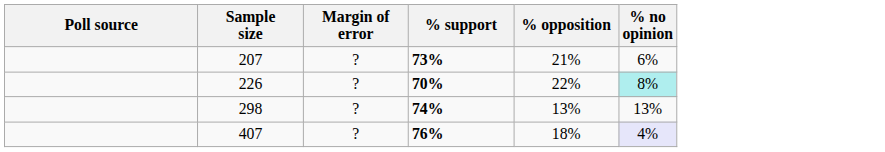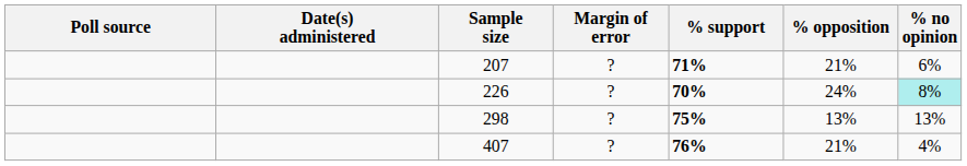+ column: Date(s) administered
207 | % support: 73% -> 71%
226 | % opposition: 22% -> 24%
298 | % support: 74% -> 75%
407 | % opposition: 18% -> 21%
407 | % no opinion: lavender background -> no background
